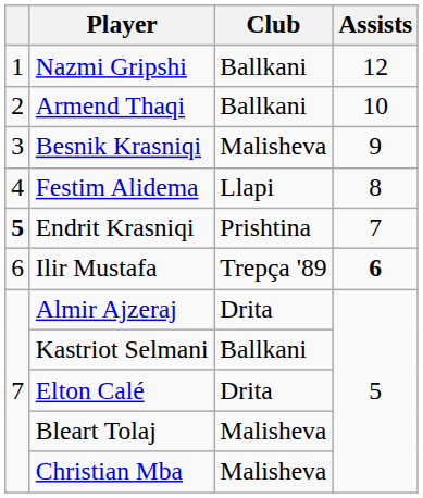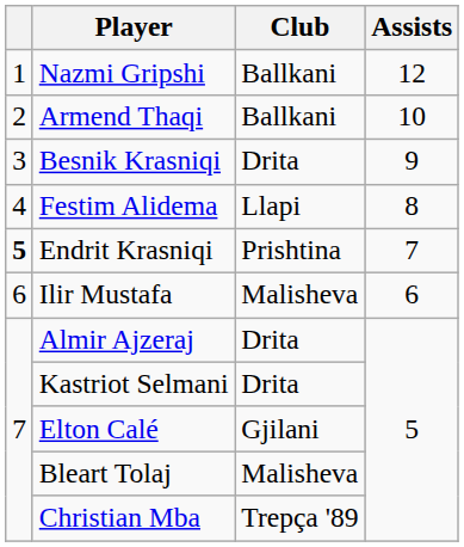Besnik Krasniqi | Club: Malisheva -> Drita
Ilir Mustafa | Club: Trepça '89 -> Malisheva
Ilir Mustafa | Assists: bold -> normal
Kastriot Selmani | Club: Ballkani -> Drita
Elton Calé | Club: Drita -> Gjilani
Christian Mba | Club: Malisheva -> Trepça '89
